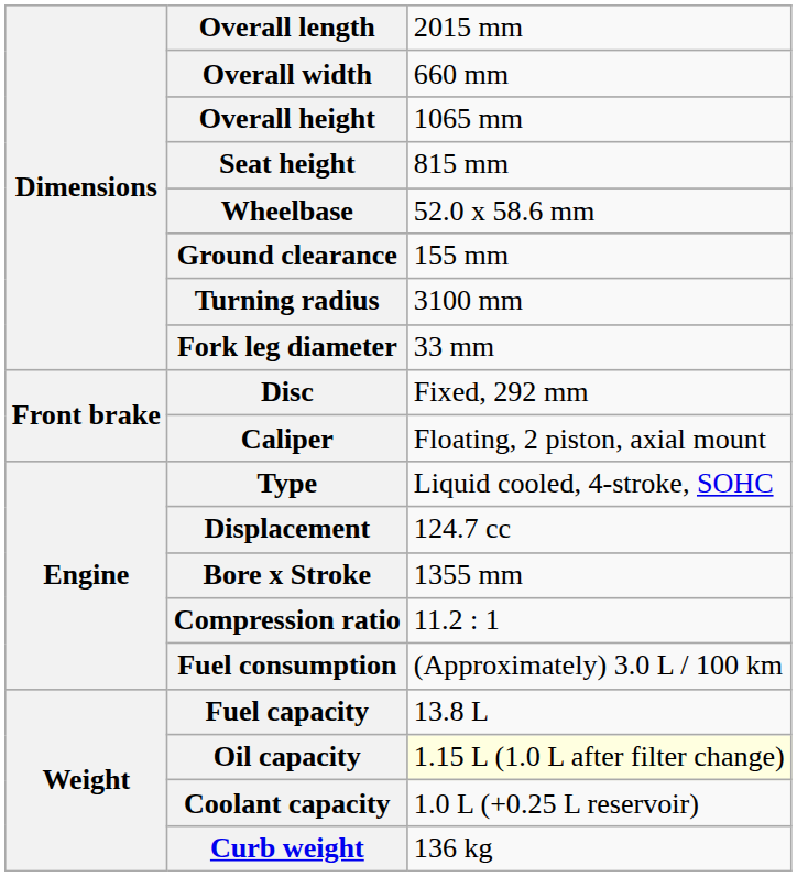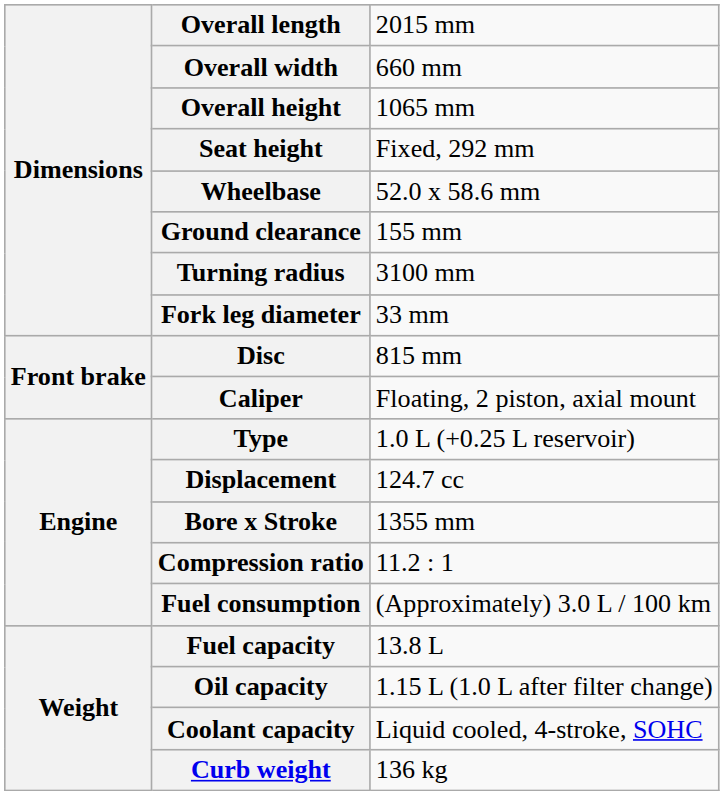Seat height | column 3: 815 mm -> Fixed, 292 mm
Disc | column 3: Fixed, 292 mm -> 815 mm
Type | column 3: Liquid cooled, 4-stroke, SOHC -> 1.0 L (+0.25 L reservoir)
Oil capacity | column 3: lightyellow background -> no background
Coolant capacity | column 3: 1.0 L (+0.25 L reservoir) -> Liquid cooled, 4-stroke, SOHC
